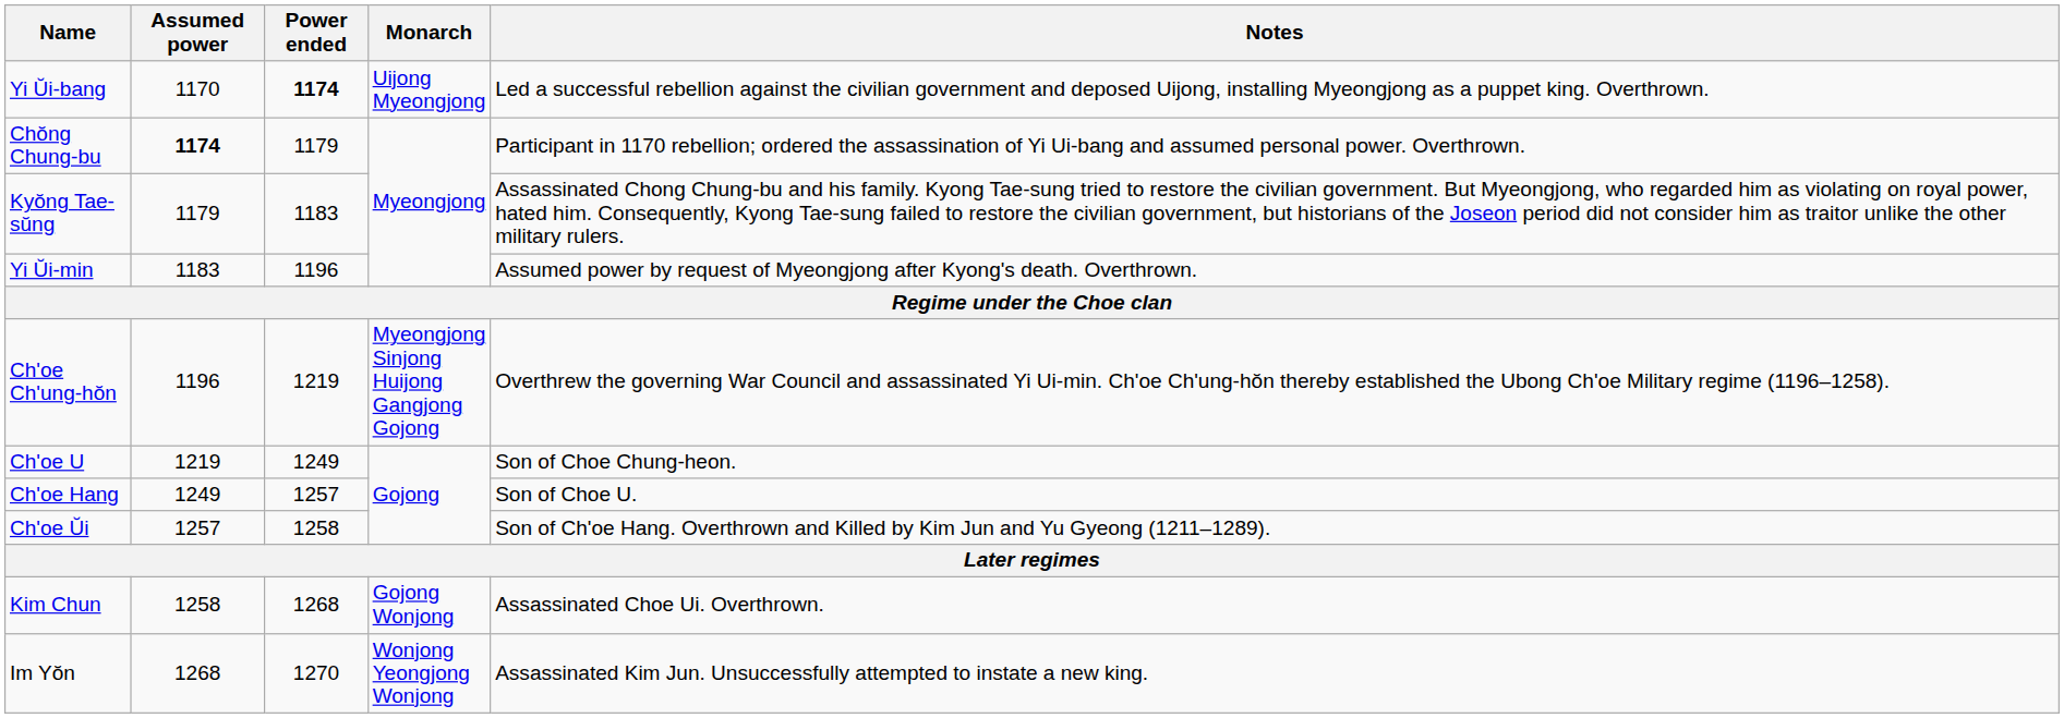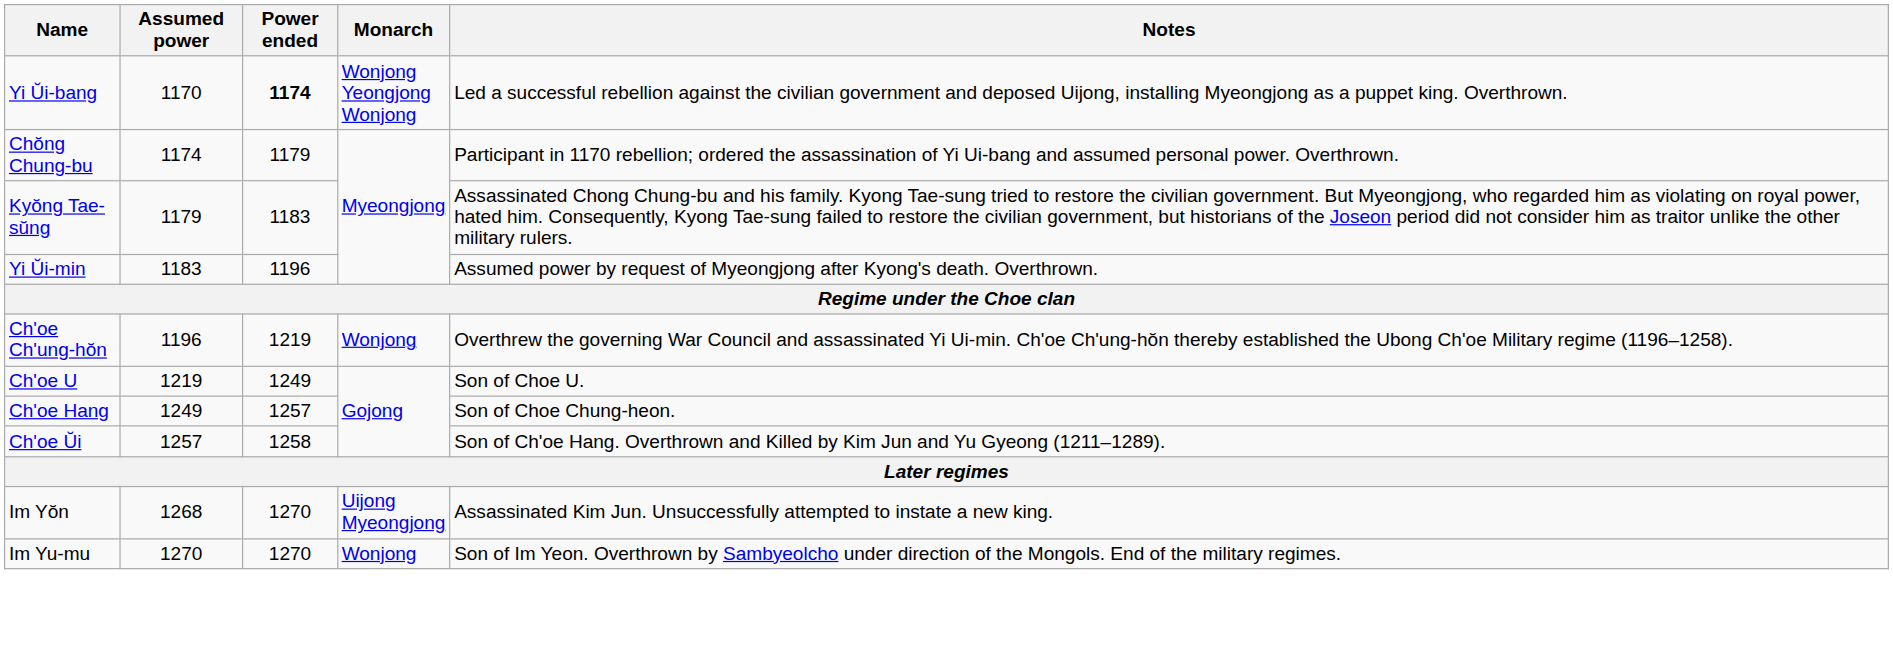Yi Ŭi-bang | Monarch: Uijong Myeongjong -> Wonjong Yeongjong Wonjong
Chŏng Chung-bu | Assumed power: bold -> normal
Ch'oe Ch'ung-hŏn | Monarch: Myeongjong Sinjong Huijong Gangjong Gojong -> Wonjong
Ch'oe U | Notes: Son of Choe Chung-heon. -> Son of Choe U.
Ch'oe Hang | Notes: Son of Choe U. -> Son of Choe Chung-heon.
- row: Kim Chun | 1258 | 1268 | Gojong Wonjong | Assassinated Choe Ui. Overthrown.
Im Yŏn | Monarch: Wonjong Yeongjong Wonjong -> Uijong Myeongjong
+ row: Im Yu-mu | 1270 | 1270 | Wonjong | Son of Im Yeon. Overthrown by Sambyeolcho under direction of the Mongols. End of the military regimes.
